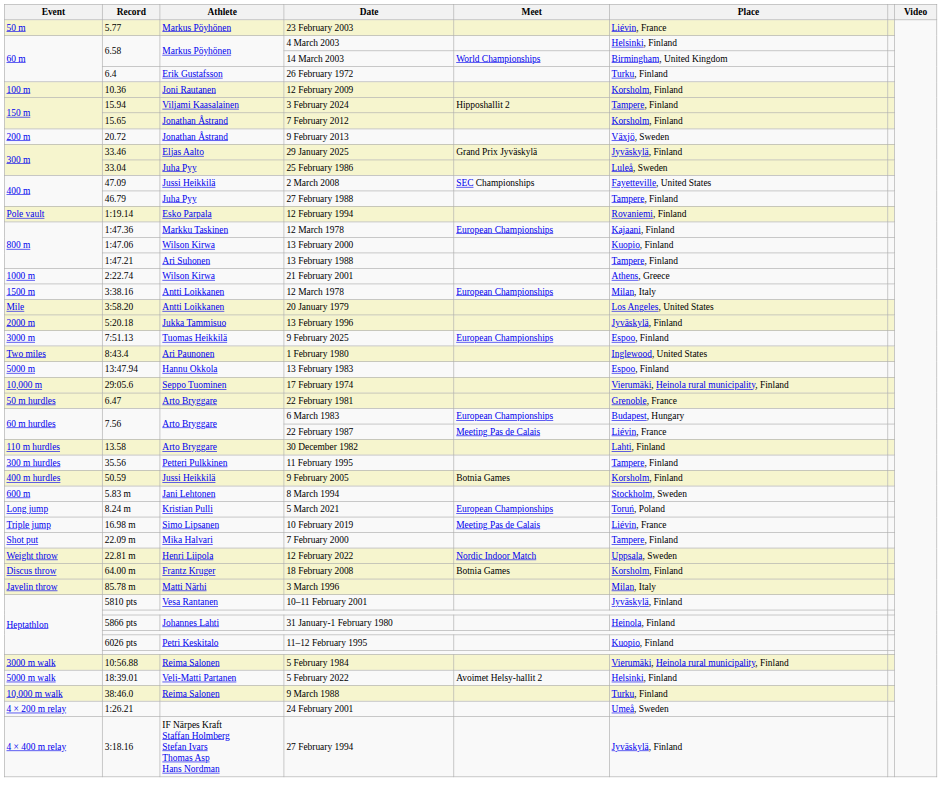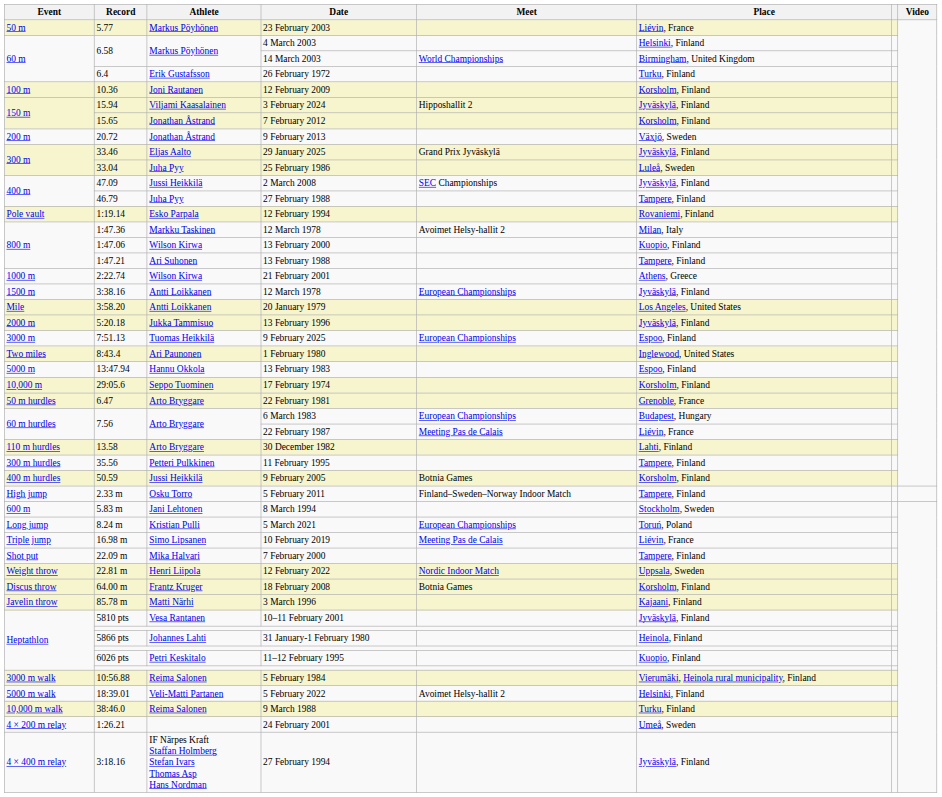3 February 2024 | Place: Tampere, Finland -> Jyväskylä, Finland
2 March 2008 | Place: Fayetteville, United States -> Jyväskylä, Finland
1:47.36 / 12 March 1978 | Meet: European Championships -> Avoimet Helsy-hallit 2
1:47.36 / 12 March 1978 | Place: Kajaani, Finland -> Milan, Italy
3:38.16 / 12 March 1978 | Place: Milan, Italy -> Jyväskylä, Finland
17 February 1974 | Place: Vierumäki, Heinola rural municipality, Finland -> Korsholm, Finland
+ row: High jump | 2.33 m | Osku Torro | 5 February 2011 | Finland–Sweden–Norway Indoor Match | Tampere, Finland
3 March 1996 | Place: Milan, Italy -> Kajaani, Finland
